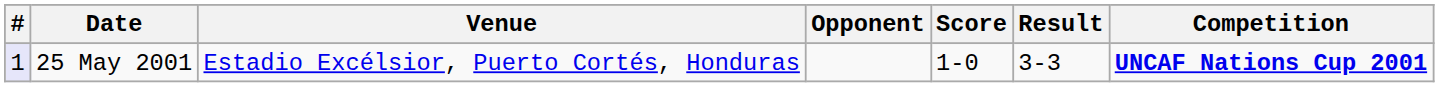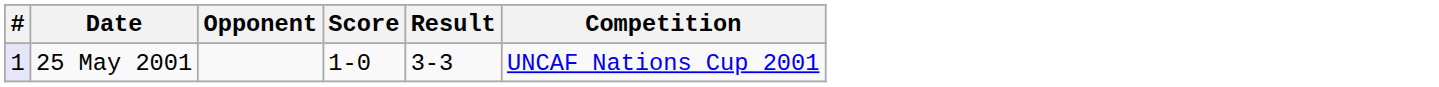- column: Venue | Estadio Excélsior, Puerto Cortés, Honduras
25 May 2001 | Competition: bold -> normal
